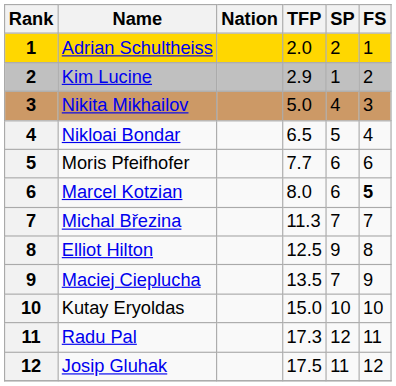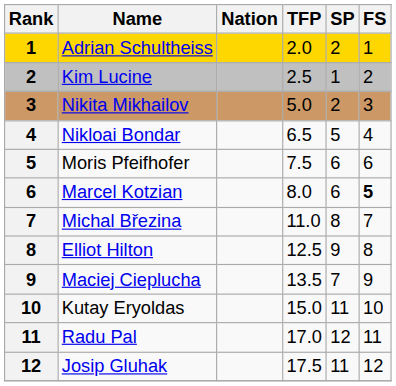Kim Lucine | TFP: 2.9 -> 2.5
Nikita Mikhailov | SP: 4 -> 2
Moris Pfeifhofer | TFP: 7.7 -> 7.5
Michal Březina | TFP: 11.3 -> 11.0
Michal Březina | SP: 7 -> 8
Kutay Eryoldas | SP: 10 -> 11
Radu Pal | TFP: 17.3 -> 17.0
